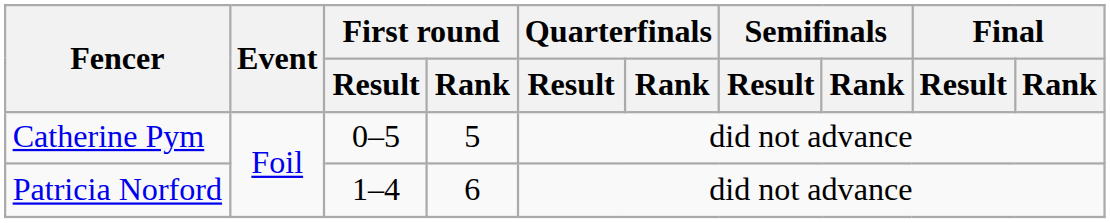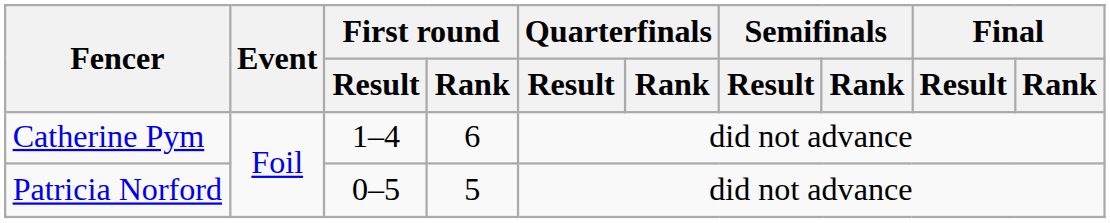Catherine Pym | First round / Result: 0–5 -> 1–4
Catherine Pym | First round / Rank: 5 -> 6
Patricia Norford | First round / Result: 1–4 -> 0–5
Patricia Norford | First round / Rank: 6 -> 5
